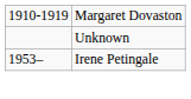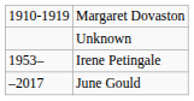+ row: –2017 | June Gould
